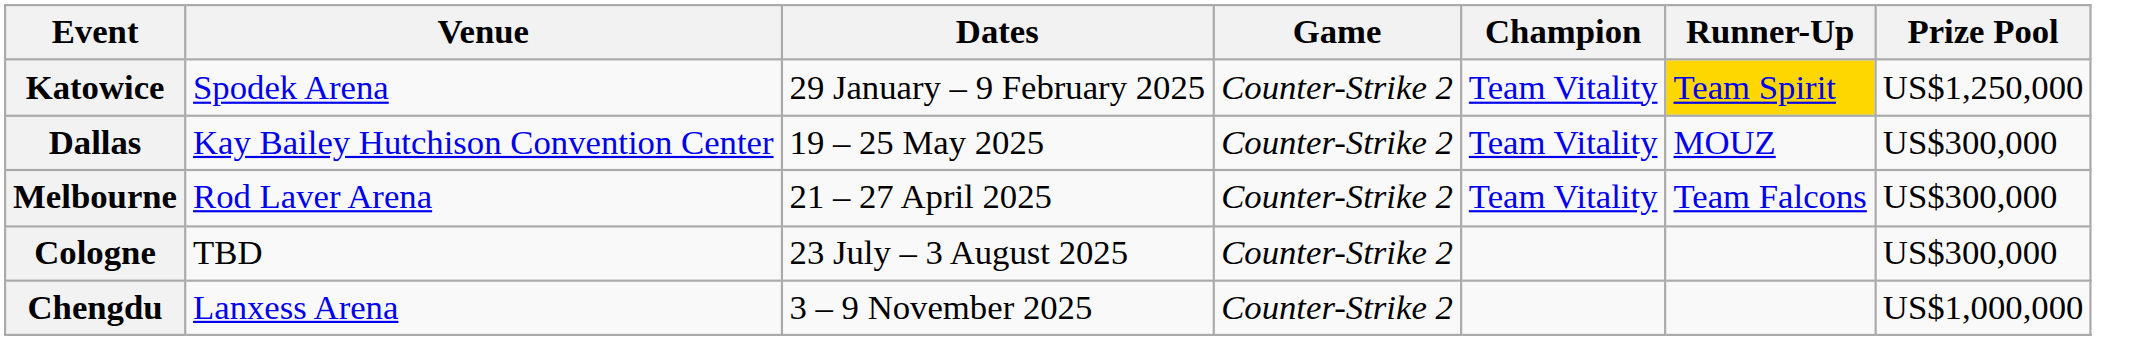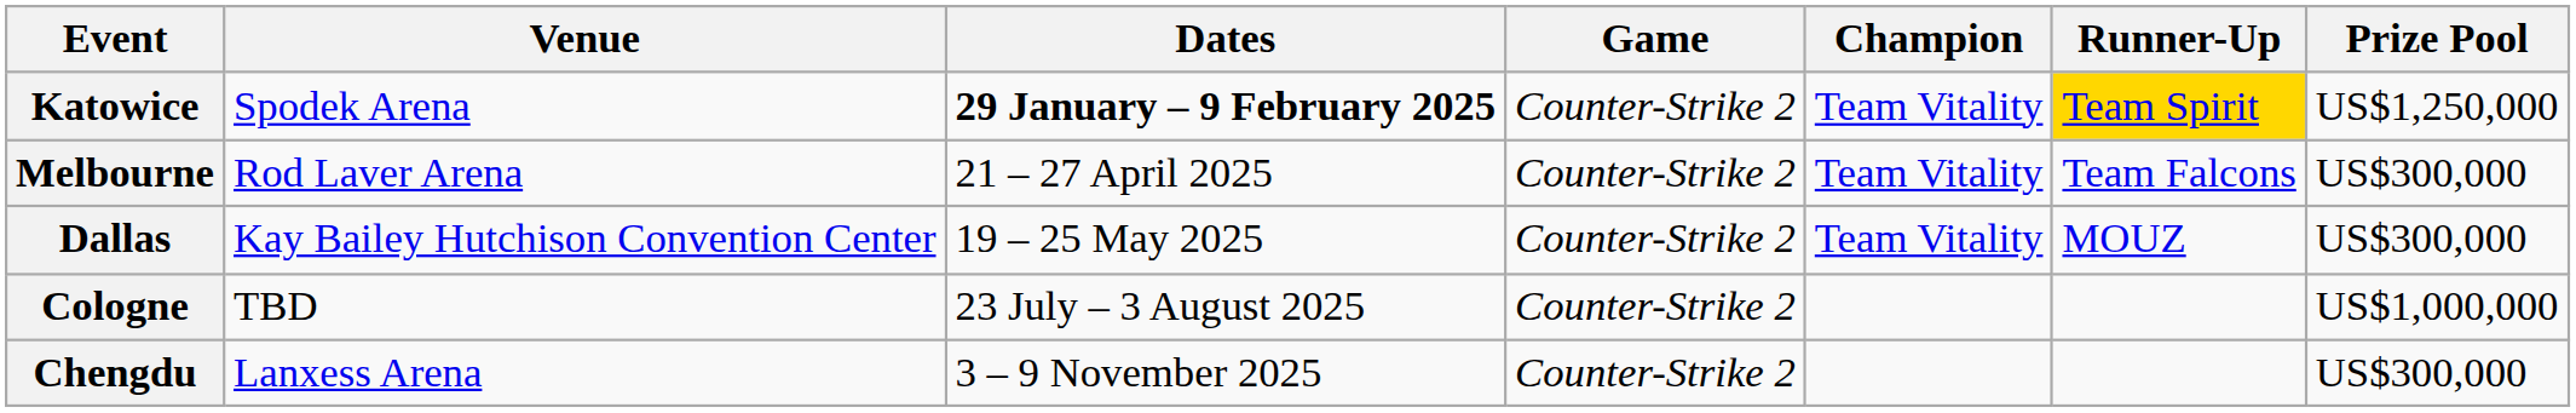Katowice | Dates: normal -> bold
rows swapped: Melbourne <-> Dallas
Cologne | Prize Pool: US$300,000 -> US$1,000,000
Chengdu | Prize Pool: US$1,000,000 -> US$300,000
